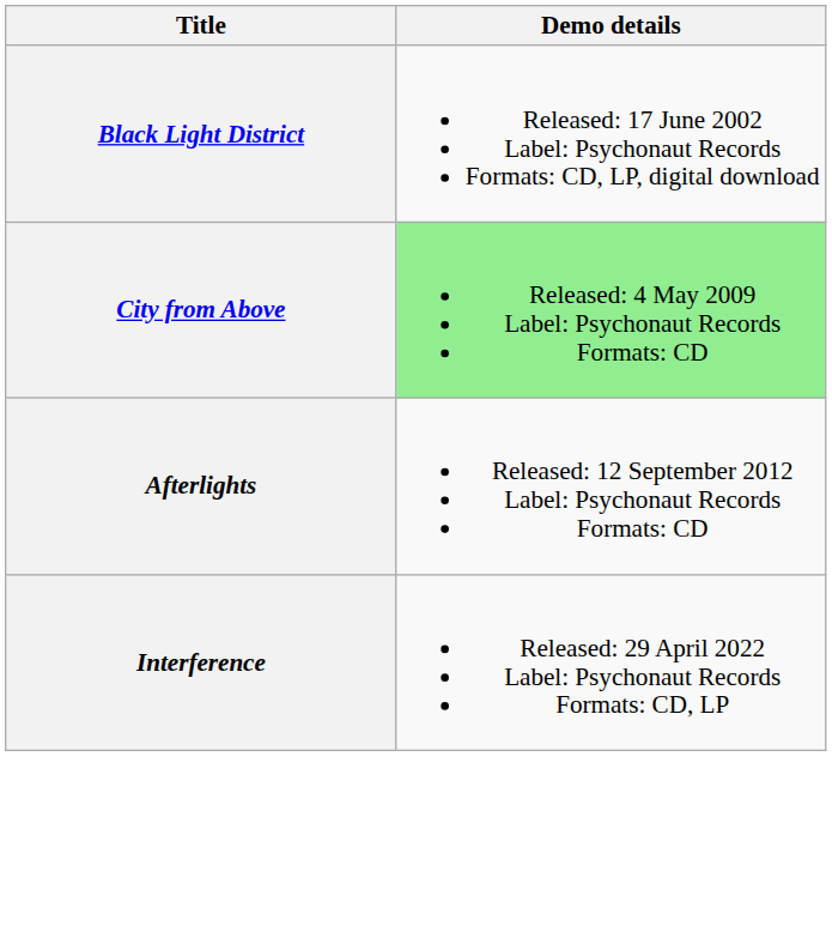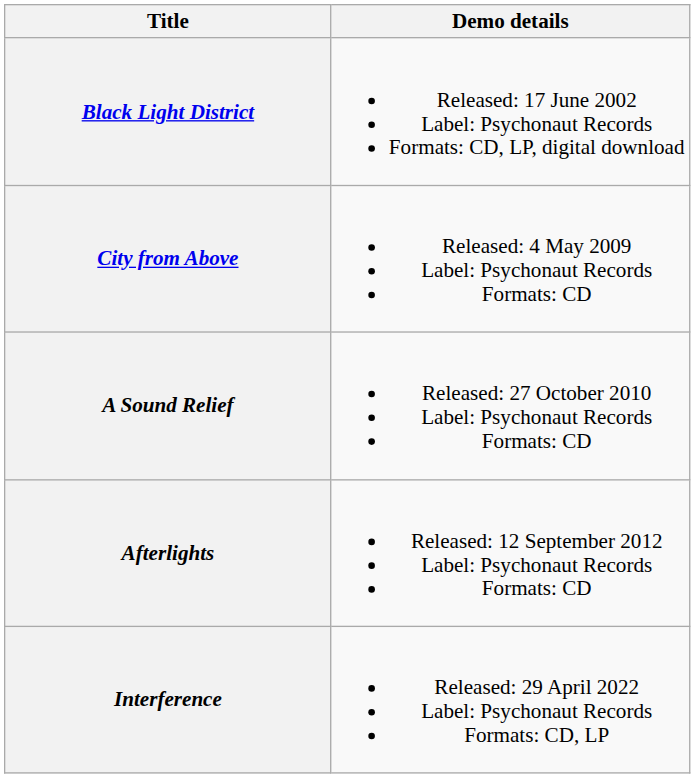City from Above | Demo details: lightgreen background -> no background
+ row: A Sound Relief | Released: 27 October 2010 Label: Psychonaut Records Formats: CD
